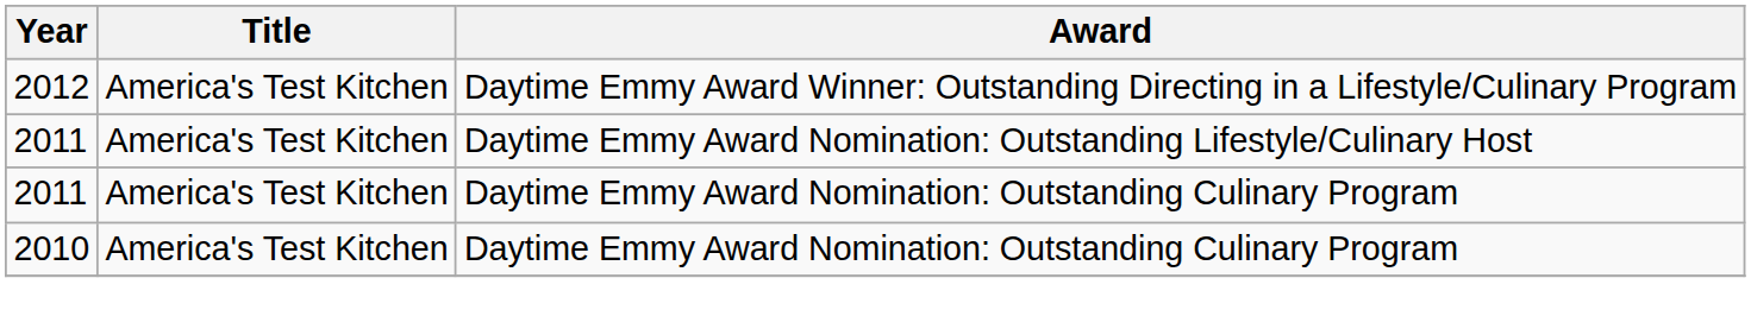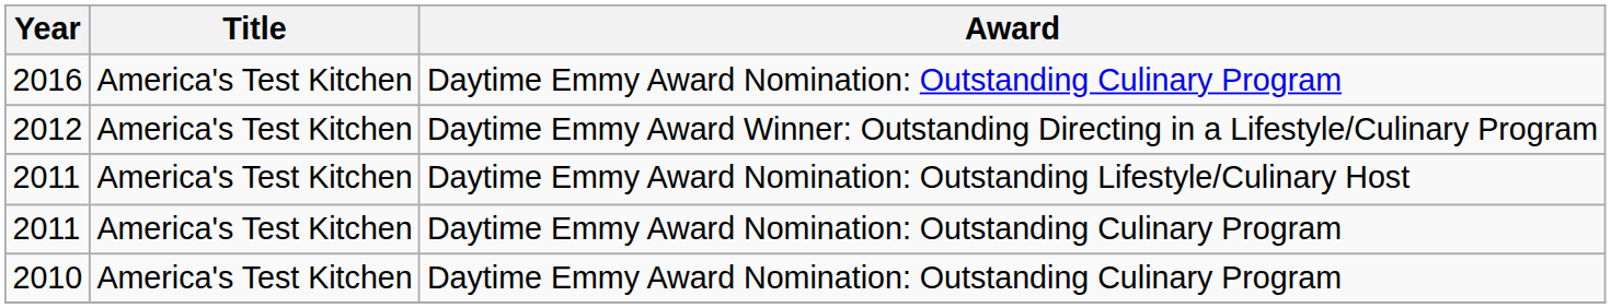+ row: 2016 | America's Test Kitchen | Daytime Emmy Award Nomination: Outstanding Culinary Program
